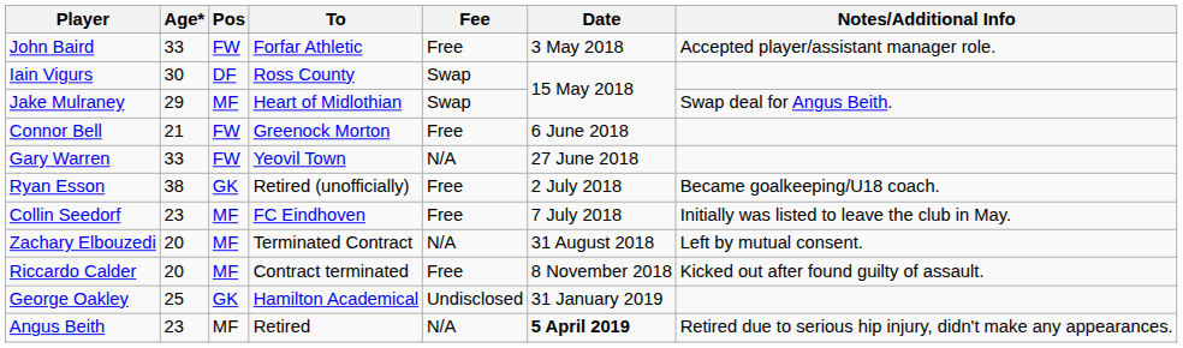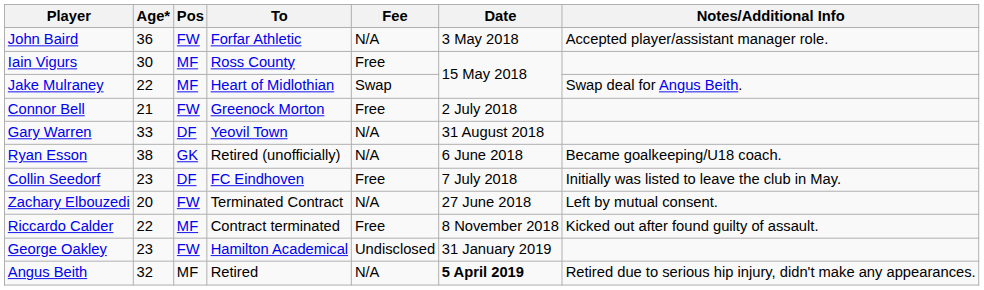John Baird | Age*: 33 -> 36
John Baird | Fee: Free -> N/A
Iain Vigurs | Pos: DF -> MF
Iain Vigurs | Fee: Swap -> Free
Jake Mulraney | Age*: 29 -> 22
Connor Bell | Date: 6 June 2018 -> 2 July 2018
Gary Warren | Pos: FW -> DF
Gary Warren | Date: 27 June 2018 -> 31 August 2018
Ryan Esson | Fee: Free -> N/A
Ryan Esson | Date: 2 July 2018 -> 6 June 2018
Collin Seedorf | Pos: MF -> DF
Zachary Elbouzedi | Pos: MF -> FW
Zachary Elbouzedi | Date: 31 August 2018 -> 27 June 2018
Riccardo Calder | Age*: 20 -> 22
George Oakley | Age*: 25 -> 23
George Oakley | Pos: GK -> FW
Angus Beith | Age*: 23 -> 32
